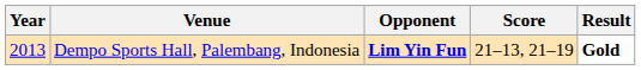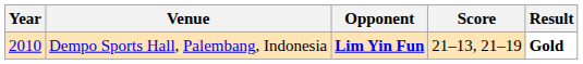Dempo Sports Hall, Palembang, Indonesia | Year: 2013 -> 2010
